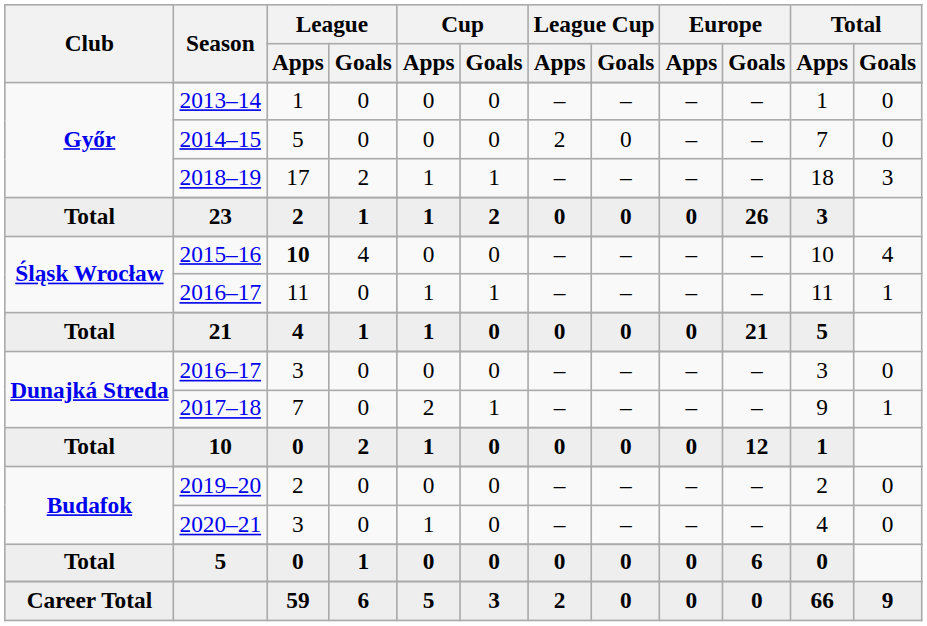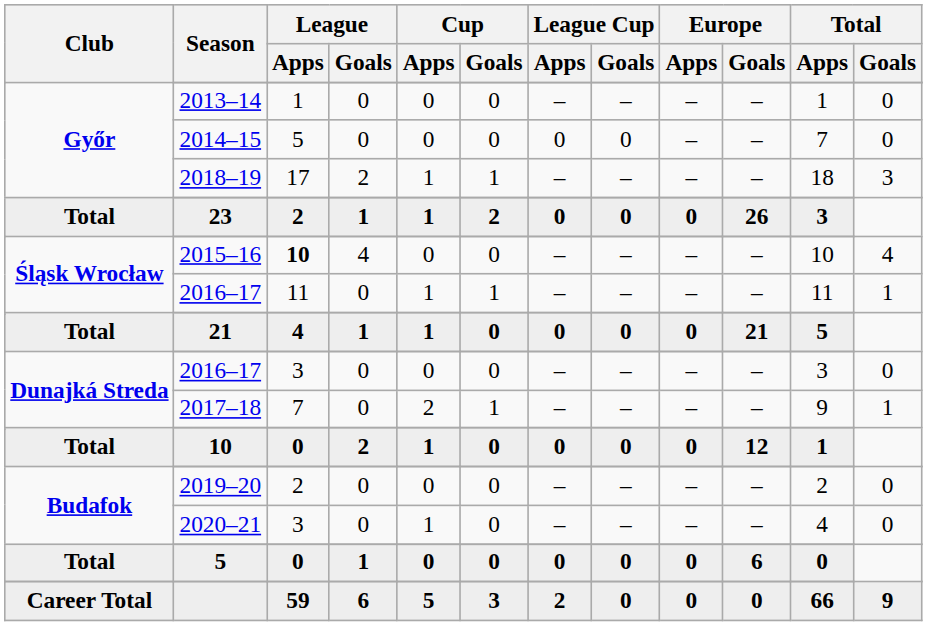2014–15 | League Cup / Apps: 2 -> 0
